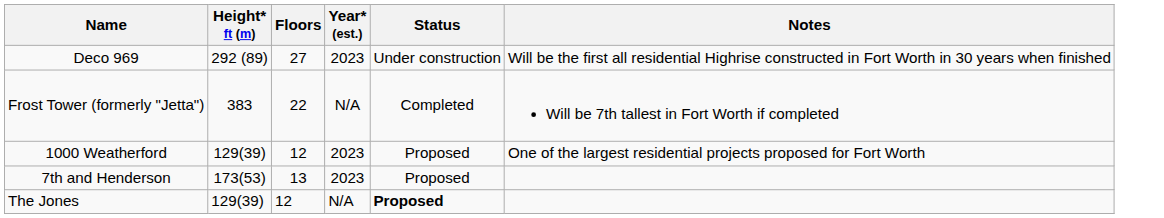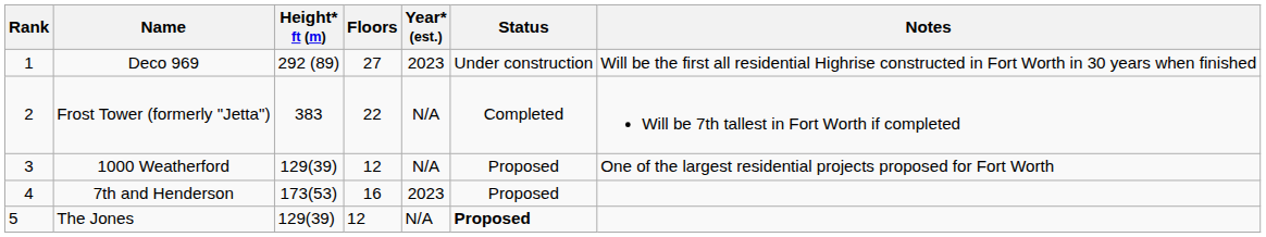+ column: Rank | 1 | 2 | 3 | 4 | 5
1000 Weatherford | Year* (est.): 2023 -> N/A
7th and Henderson | Floors: 13 -> 16
